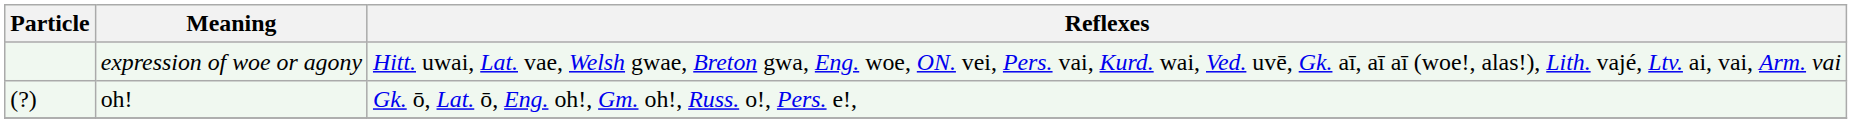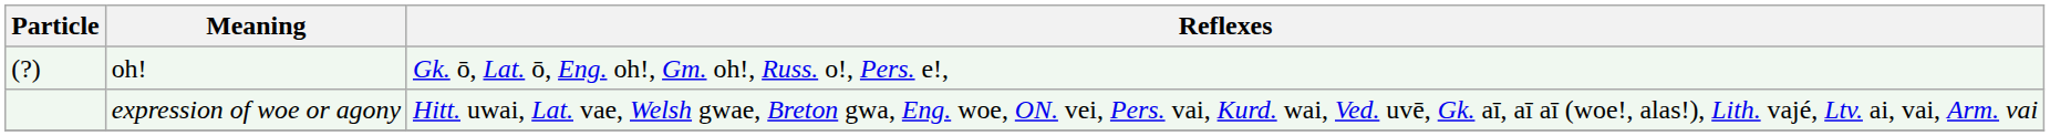rows swapped: expression of woe or agony <-> oh!
